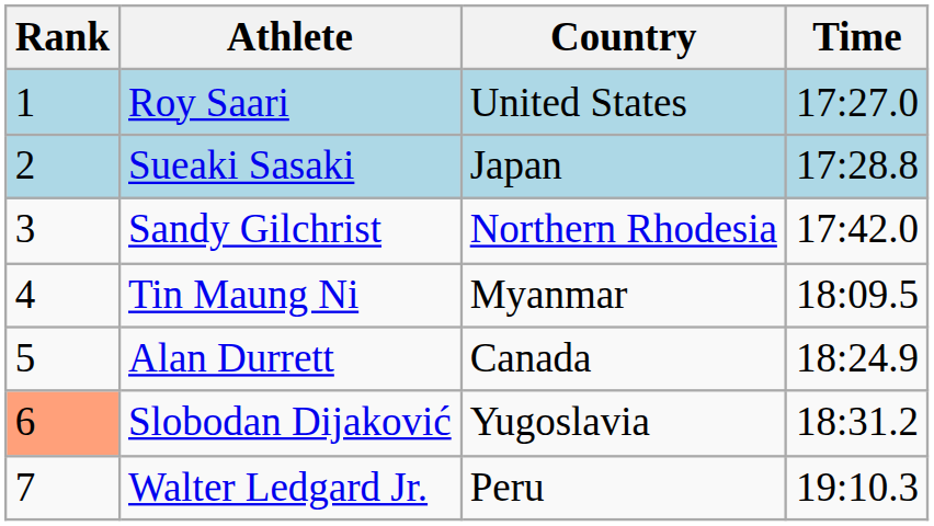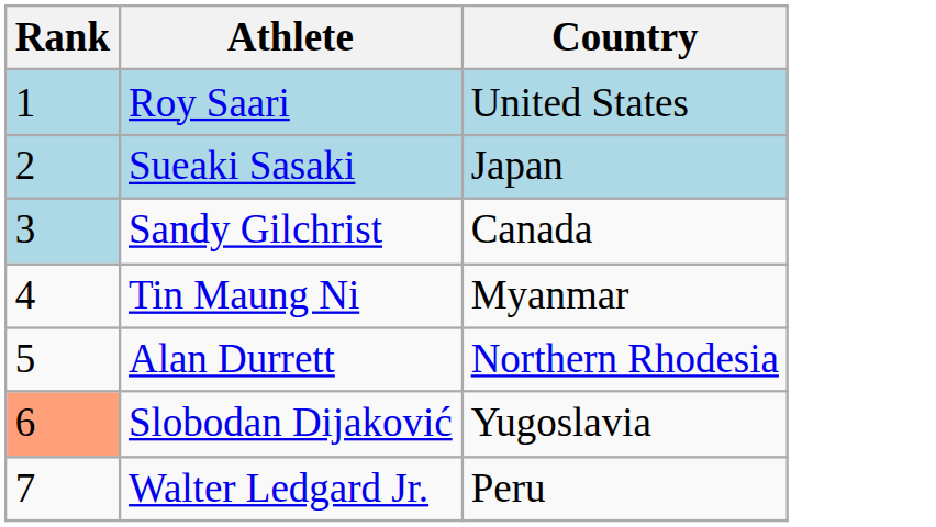- column: Time | 17:27.0 | 17:28.8 | 17:42.0 | 18:09.5 | 18:24.9 | 18:31.2 | 19:10.3
Sandy Gilchrist | Rank: no background -> lightblue background
Sandy Gilchrist | Country: Northern Rhodesia -> Canada
Alan Durrett | Country: Canada -> Northern Rhodesia
